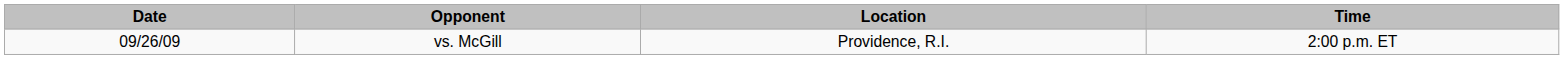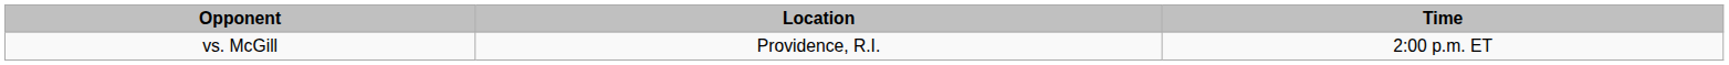- column: Date | 09/26/09
